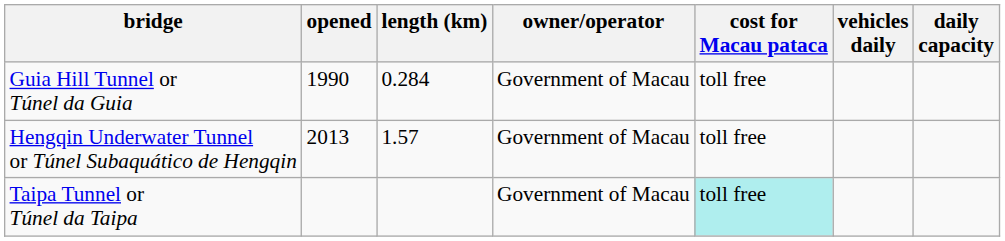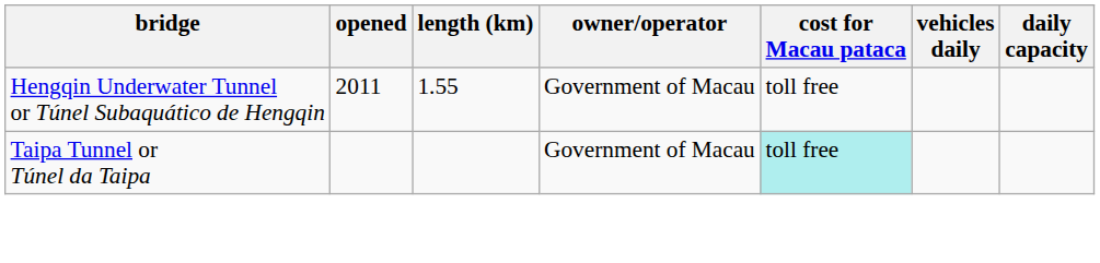- row: Guia Hill Tunnel or Túnel da Guia | 1990 | 0.284 | Government of Macau | toll free
Hengqin Underwater Tunnel or Túnel Subaquático de Hengqin | opened: 2013 -> 2011
Hengqin Underwater Tunnel or Túnel Subaquático de Hengqin | length (km): 1.57 -> 1.55
